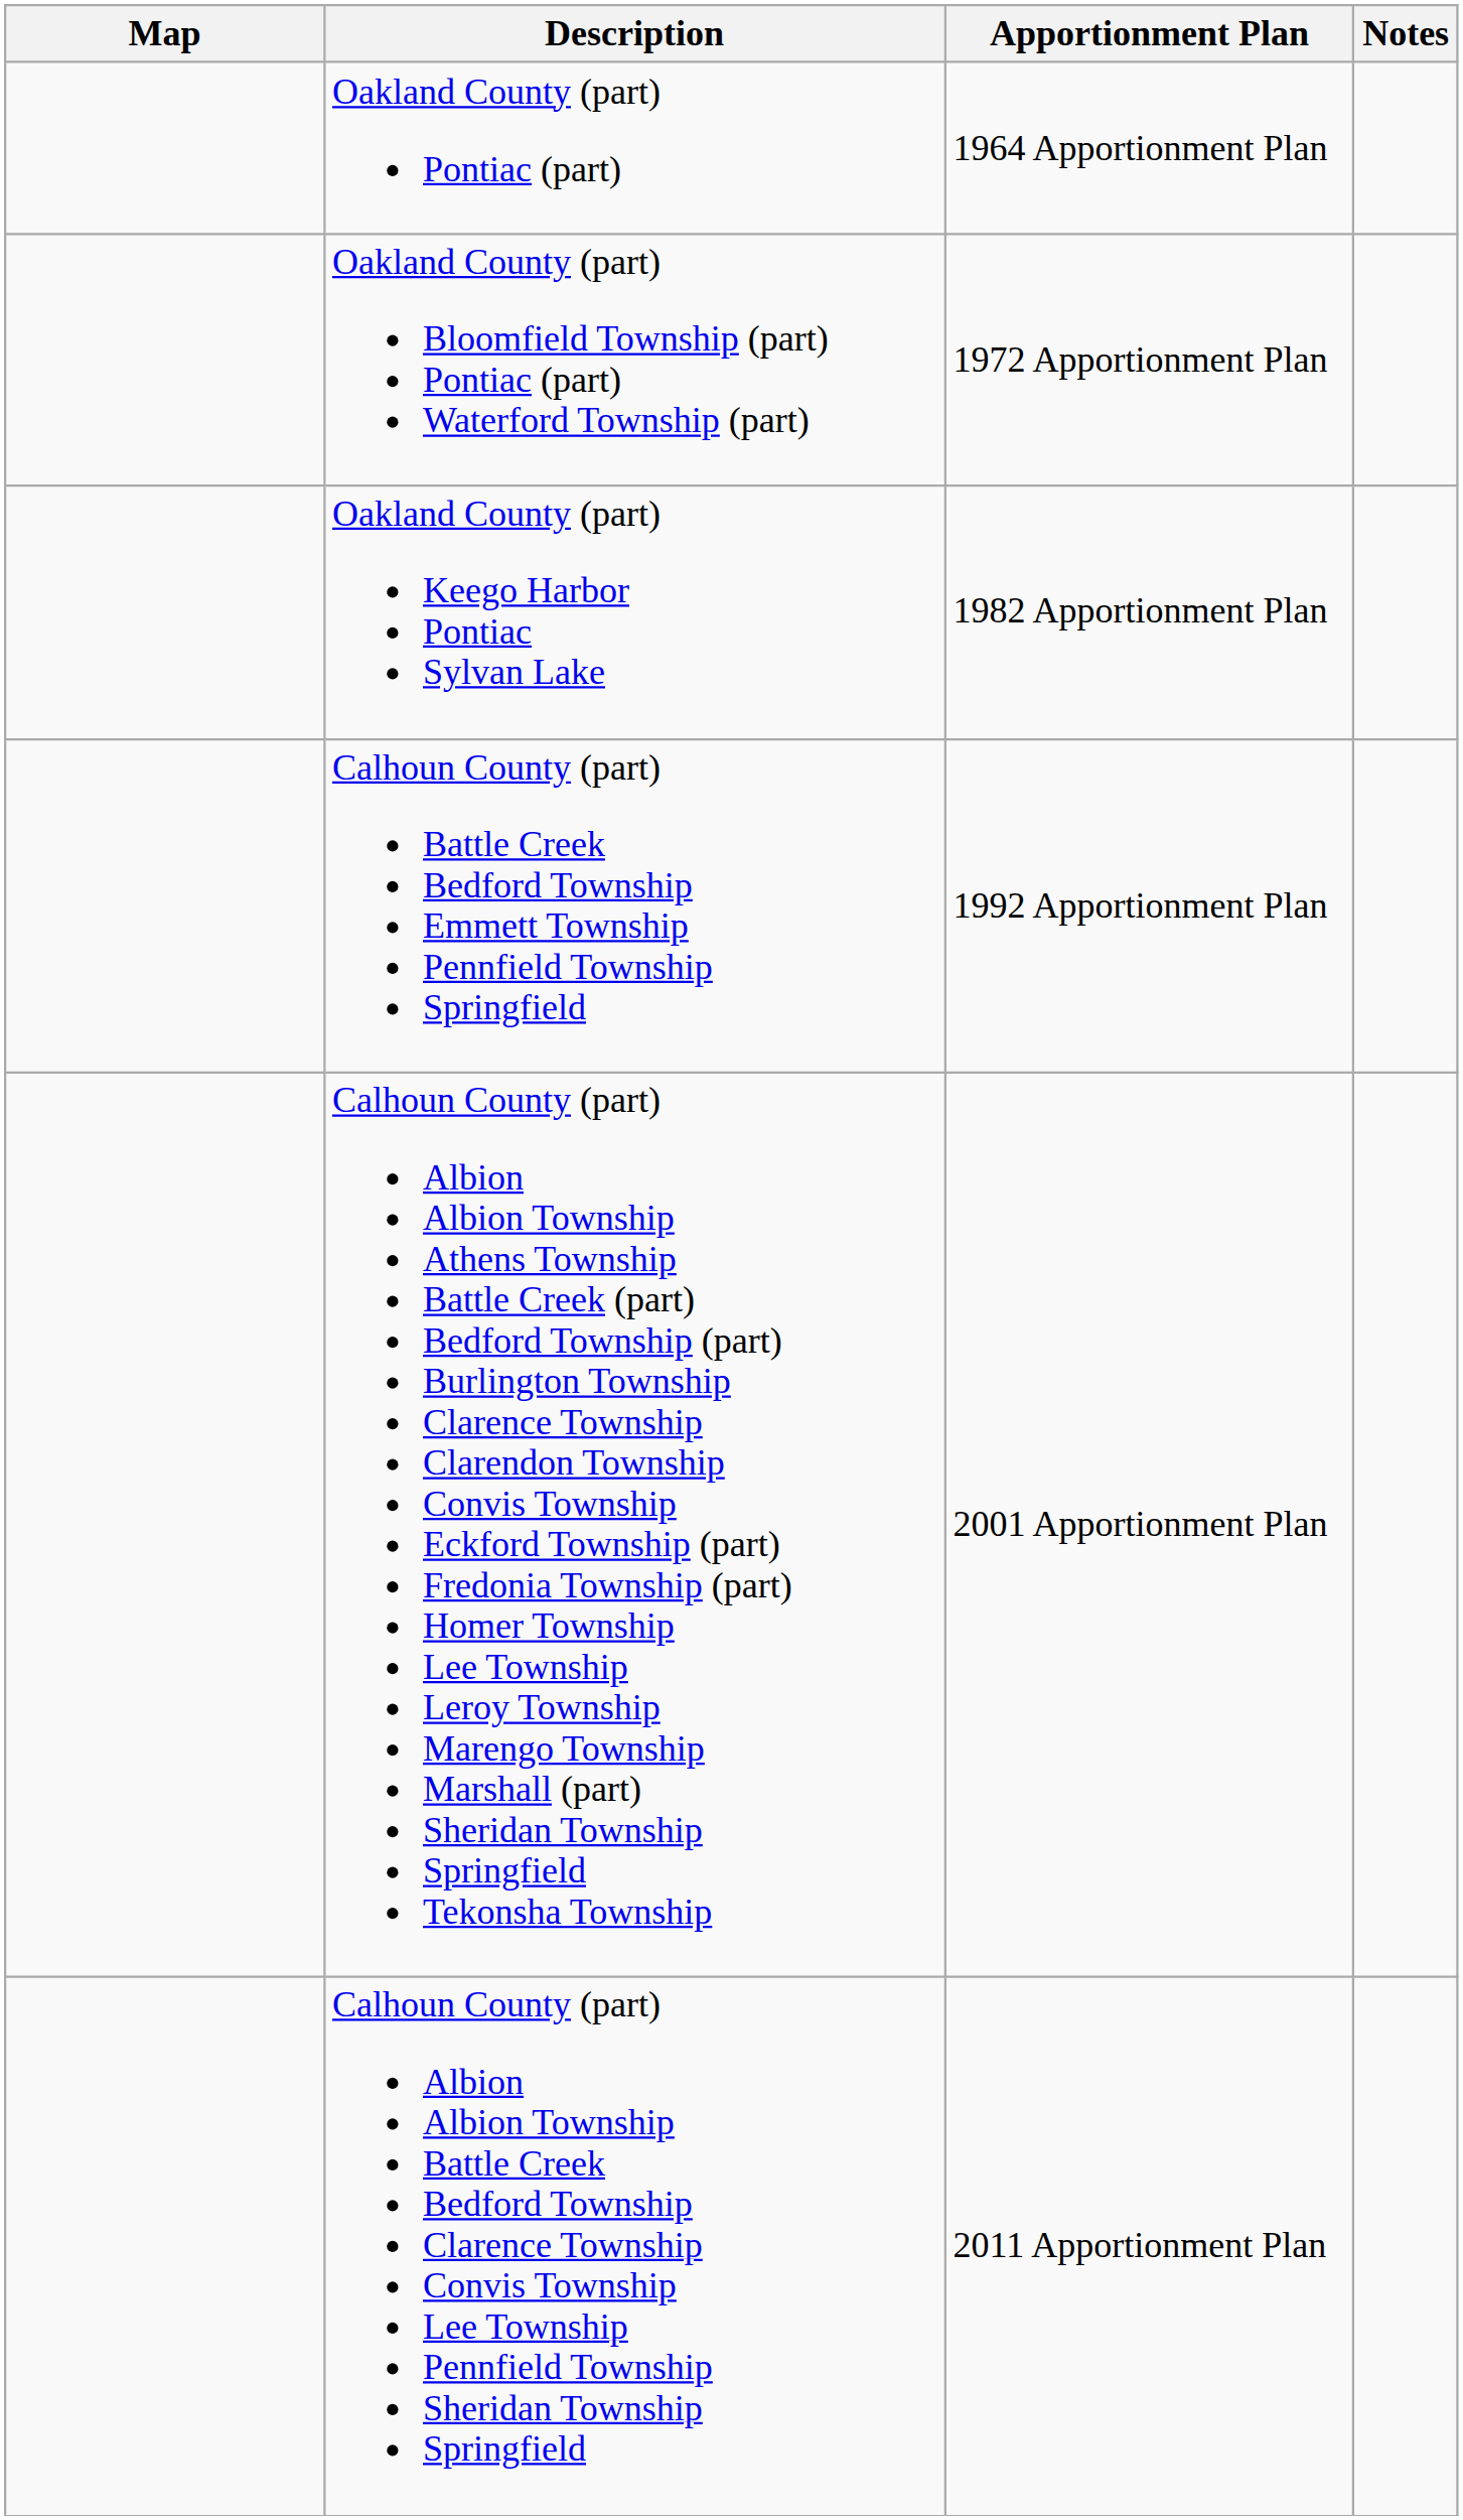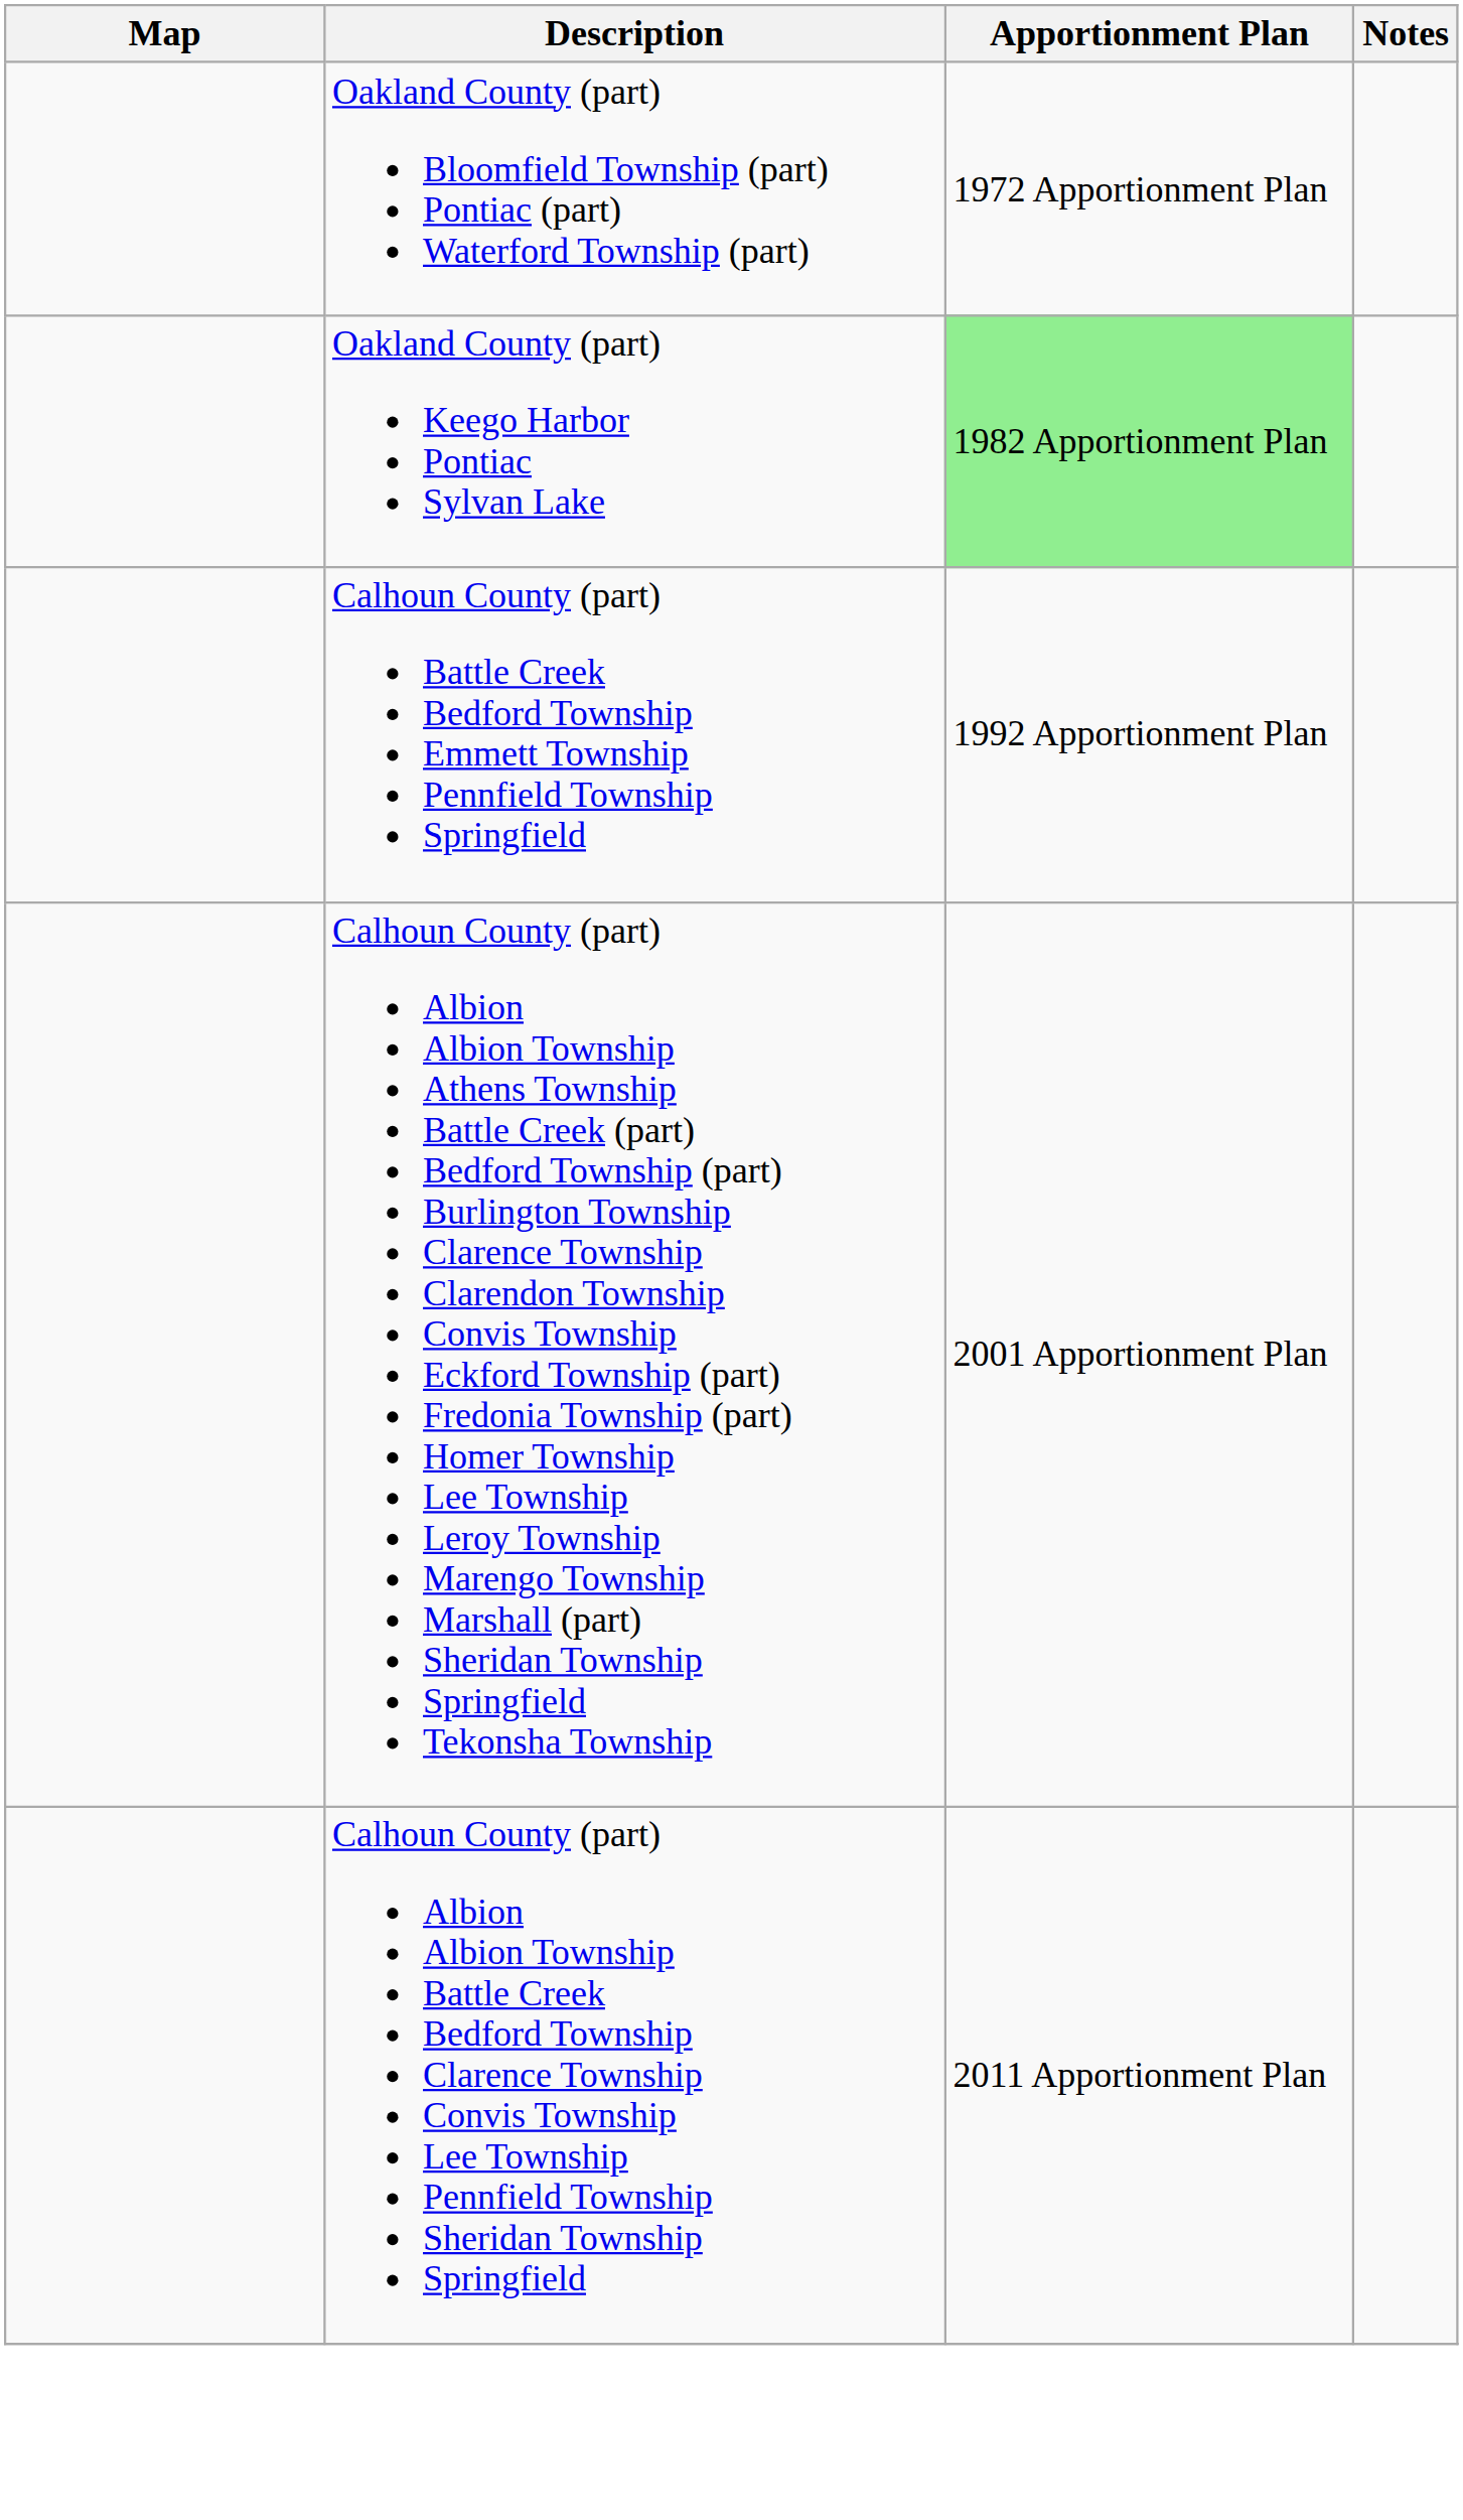- row: Oakland County (part) Pontiac (part) | 1964 Apportionment Plan
Oakland County (part) Keego Harbor Pontiac Sylvan Lake | Apportionment Plan: no background -> lightgreen background
